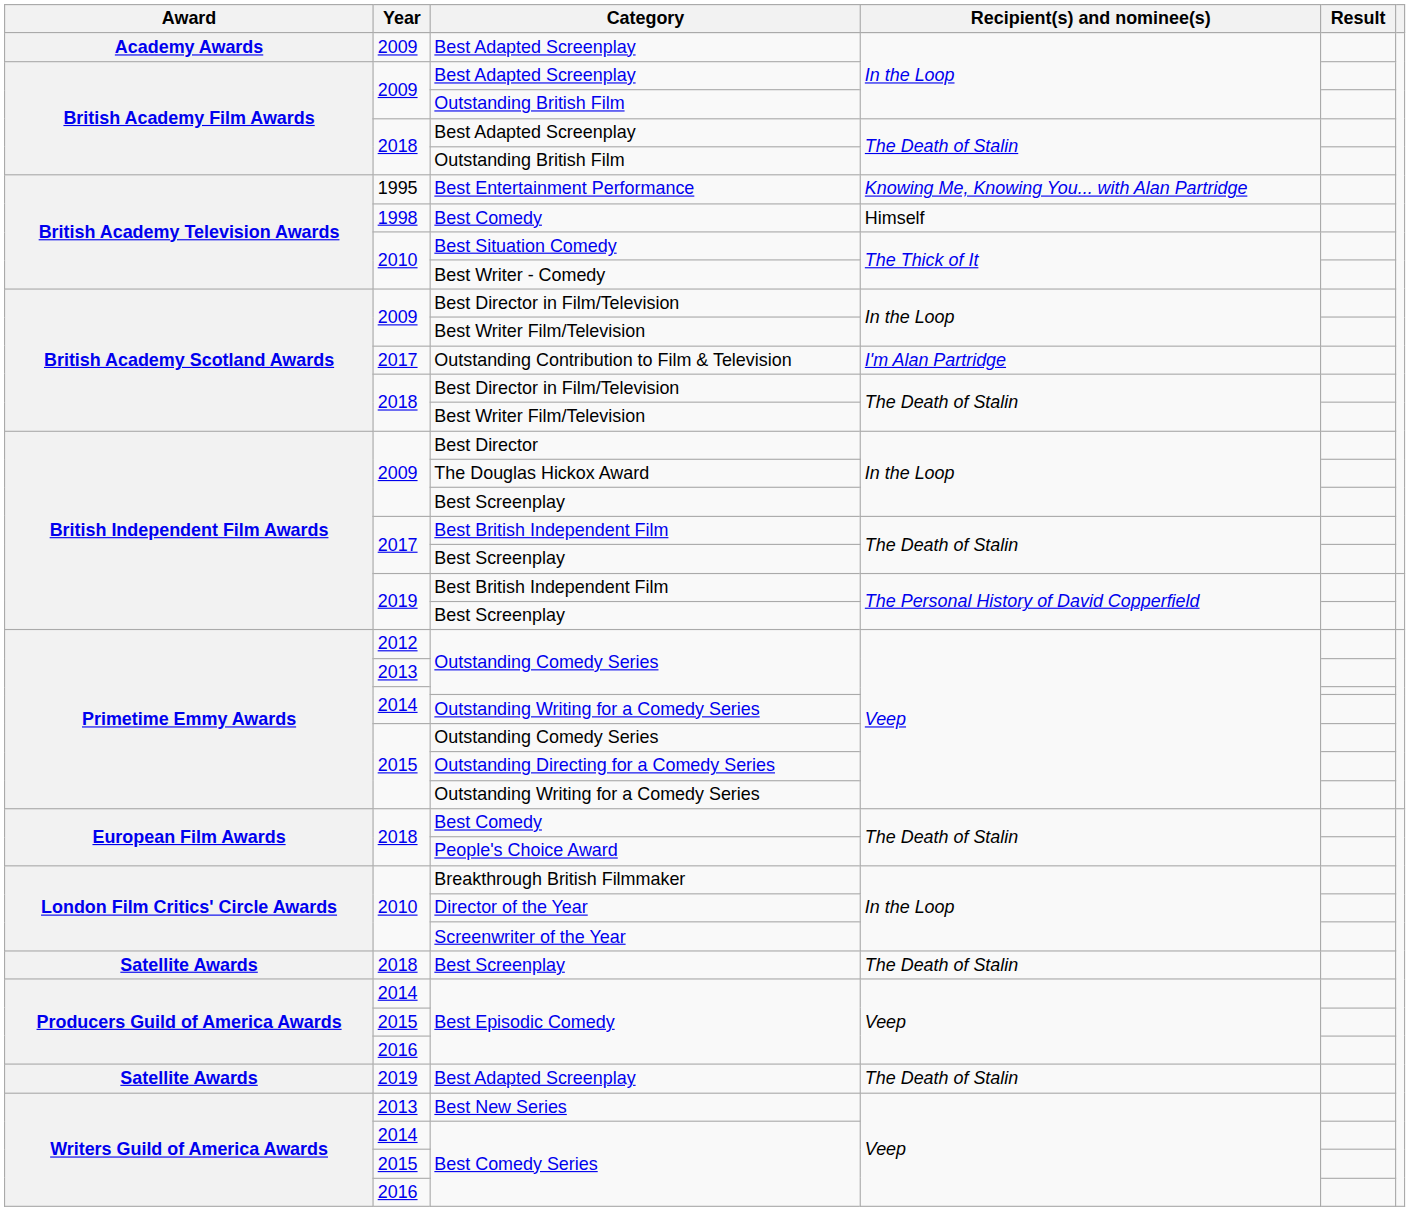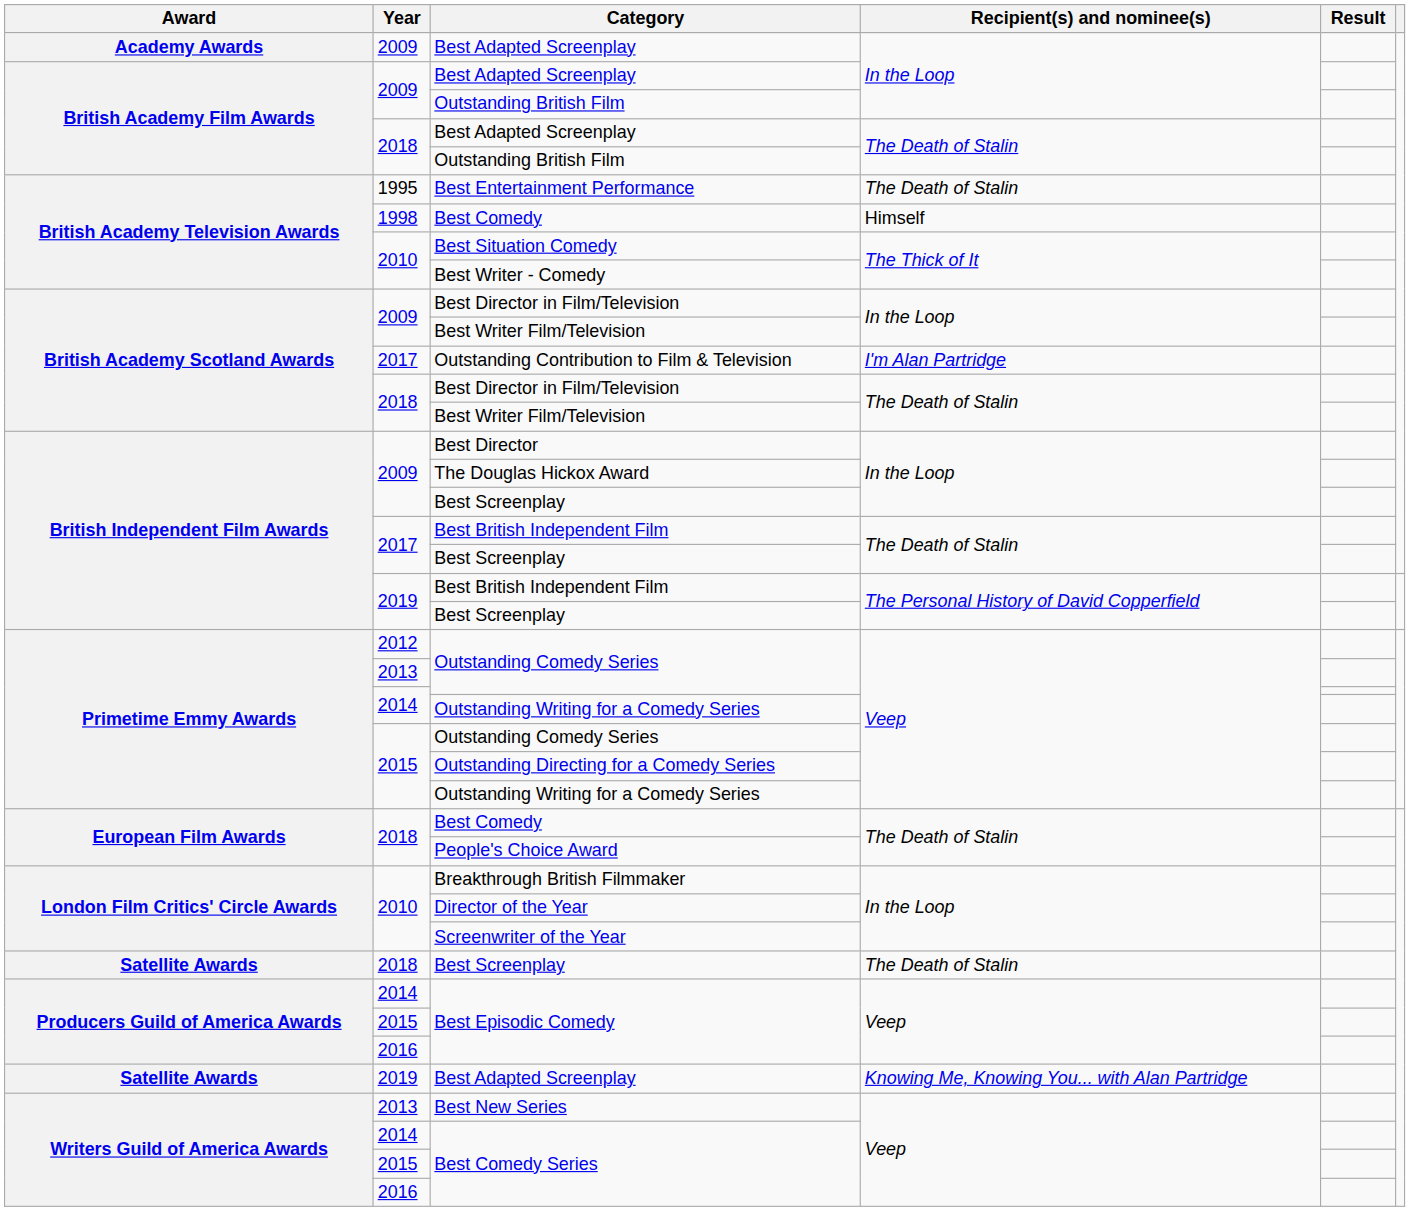Best Entertainment Performance | Recipient(s) and nominee(s): Knowing Me, Knowing You... with Alan Partridge -> The Death of Stalin
2019 / Best Adapted Screenplay | Recipient(s) and nominee(s): The Death of Stalin -> Knowing Me, Knowing You... with Alan Partridge
